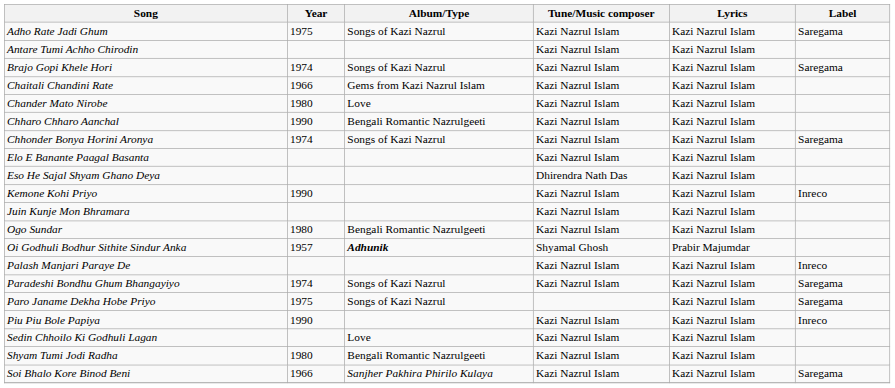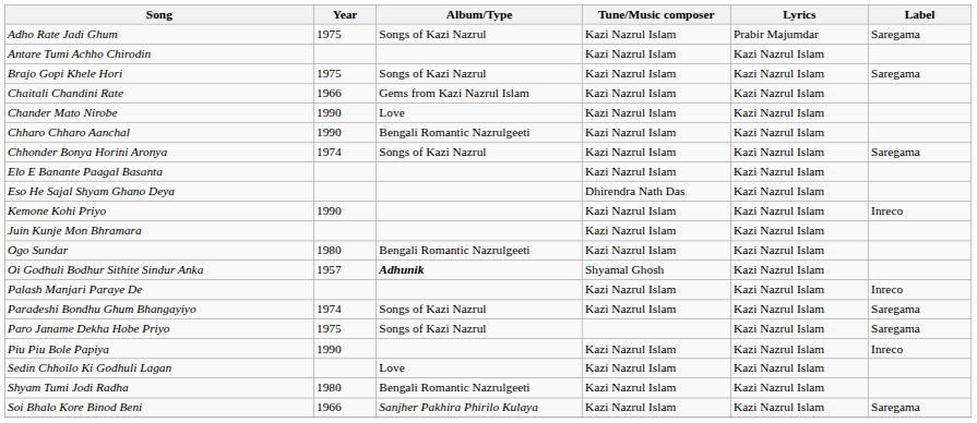Adho Rate Jadi Ghum | Lyrics: Kazi Nazrul Islam -> Prabir Majumdar
Brajo Gopi Khele Hori | Year: 1974 -> 1975
Chander Mato Nirobe | Year: 1980 -> 1990
Oi Godhuli Bodhur Sithite Sindur Anka | Lyrics: Prabir Majumdar -> Kazi Nazrul Islam
